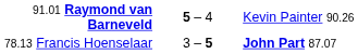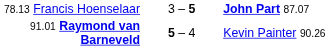rows swapped: 78.13 Francis Hoenselaar <-> 91.01 Raymond van Barneveld
